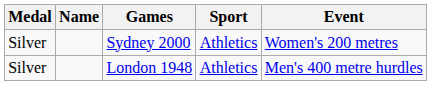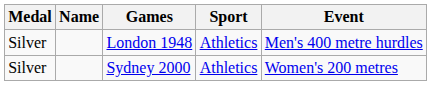rows swapped: London 1948 <-> Sydney 2000
